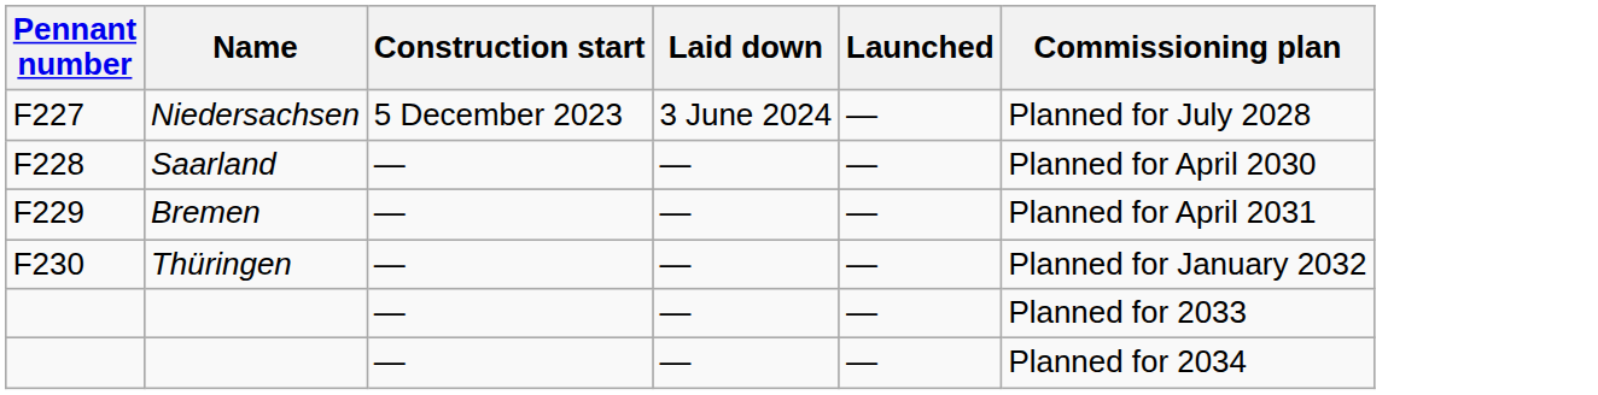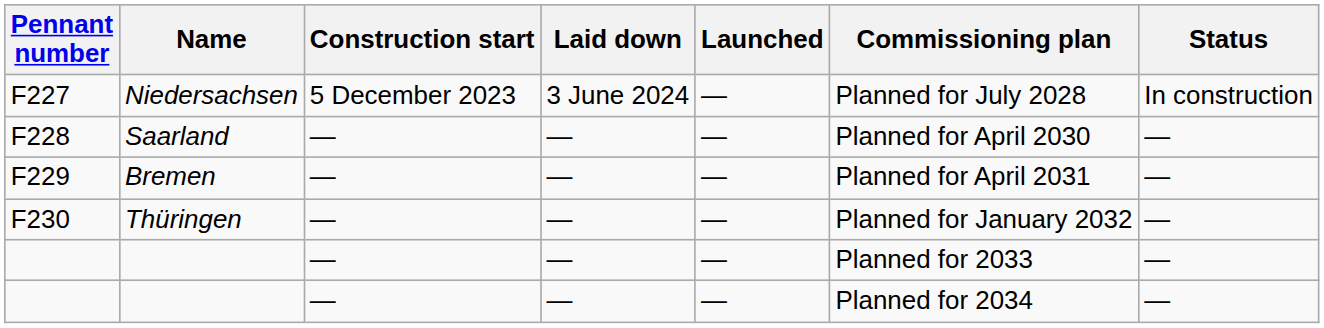+ column: Status | In construction | — | — | — | — | —
